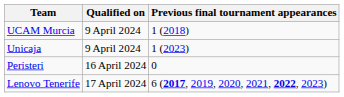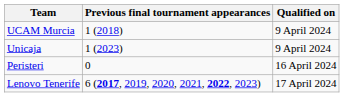columns swapped: Qualified on <-> Previous final tournament appearances
